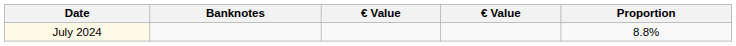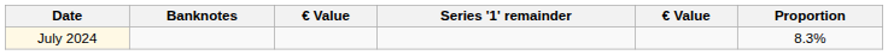+ column: Series '1' remainder
July 2024 | Proportion: 8.8% -> 8.3%
